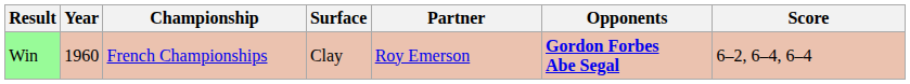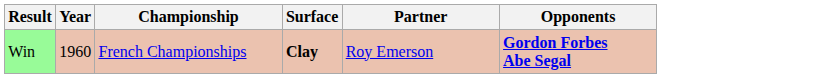- column: Score | 6–2, 6–4, 6–4
Win | Surface: normal -> bold
